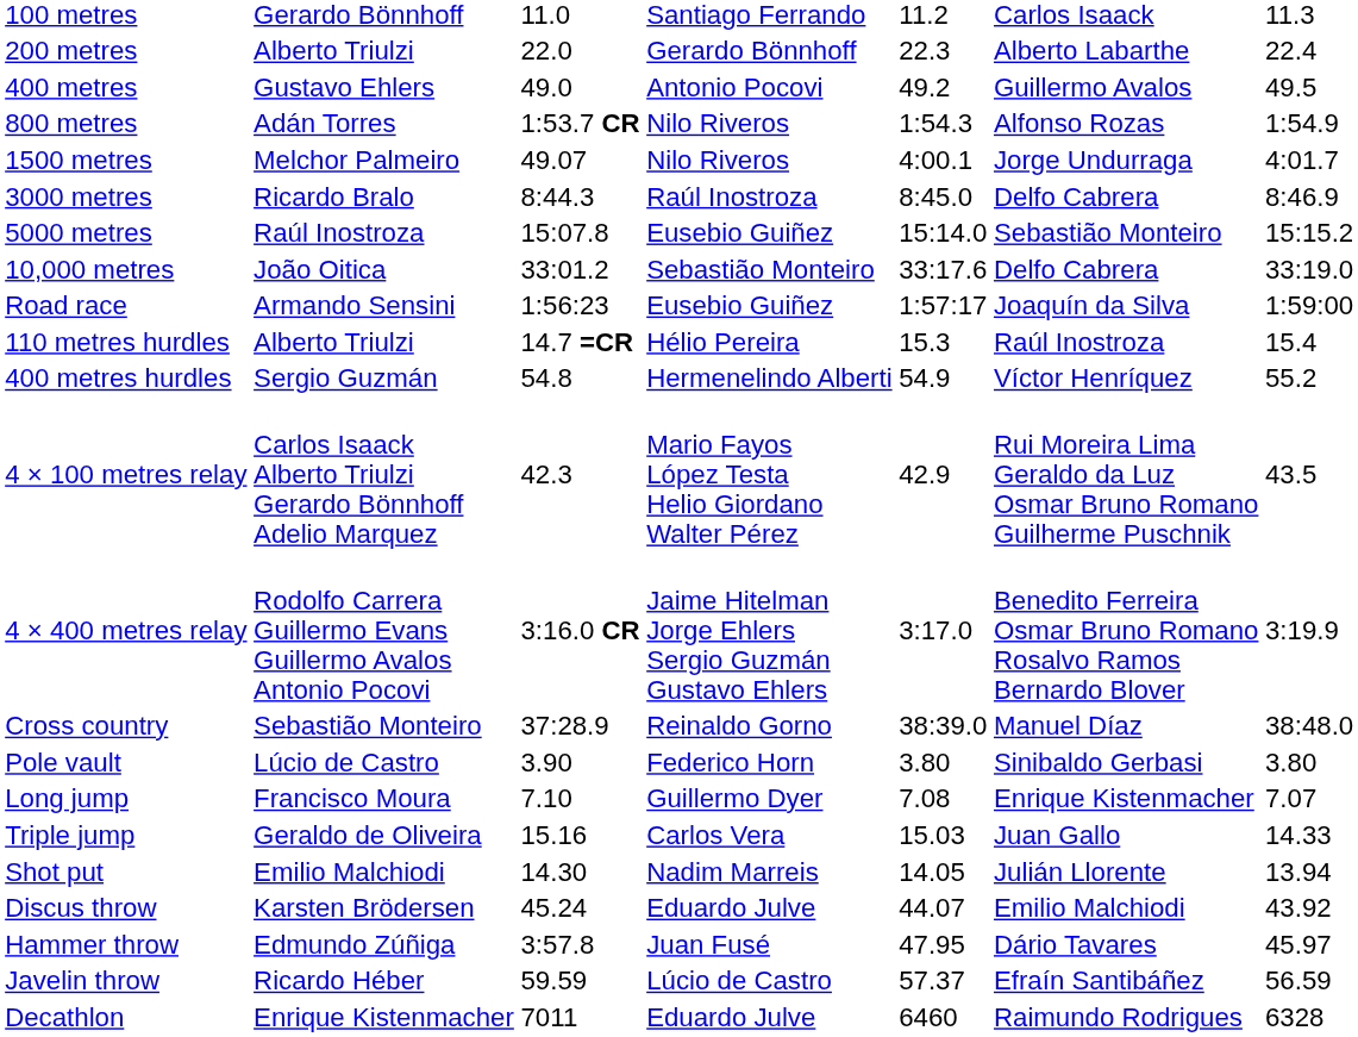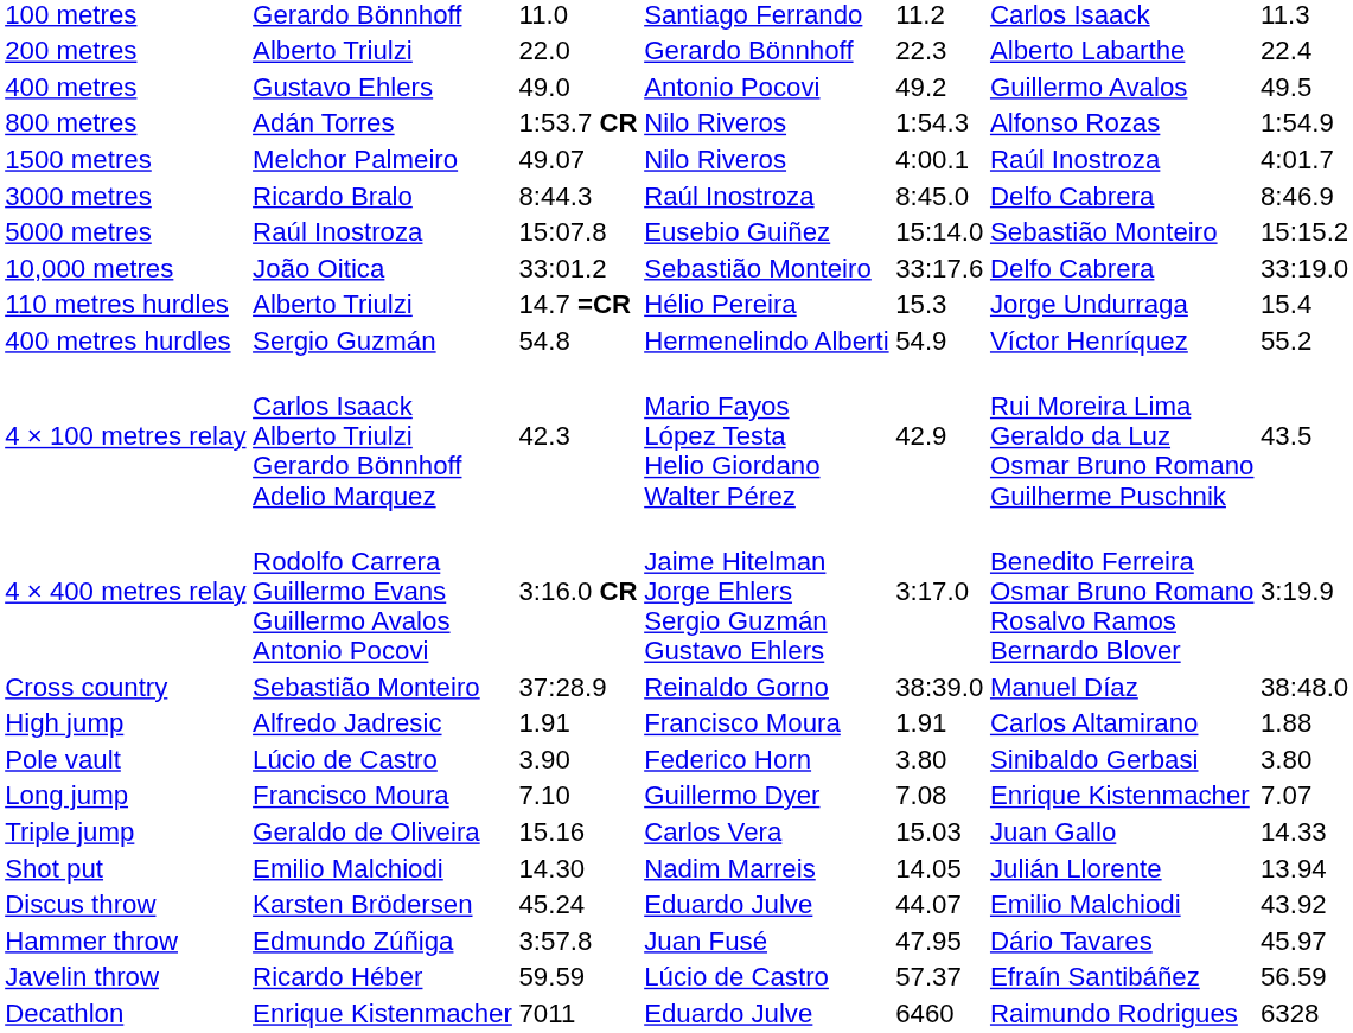1500 metres | column 6: Jorge Undurraga -> Raúl Inostroza
- row: Road race | Armando Sensini | 1:56:23 | Eusebio Guiñez | 1:57:17 | Joaquín da Silva | 1:59:00
110 metres hurdles | column 6: Raúl Inostroza -> Jorge Undurraga
+ row: High jump | Alfredo Jadresic | 1.91 | Francisco Moura | 1.91 | Carlos Altamirano | 1.88
